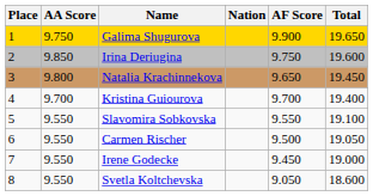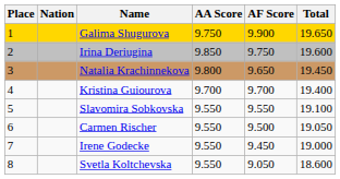columns swapped: Nation <-> AA Score
